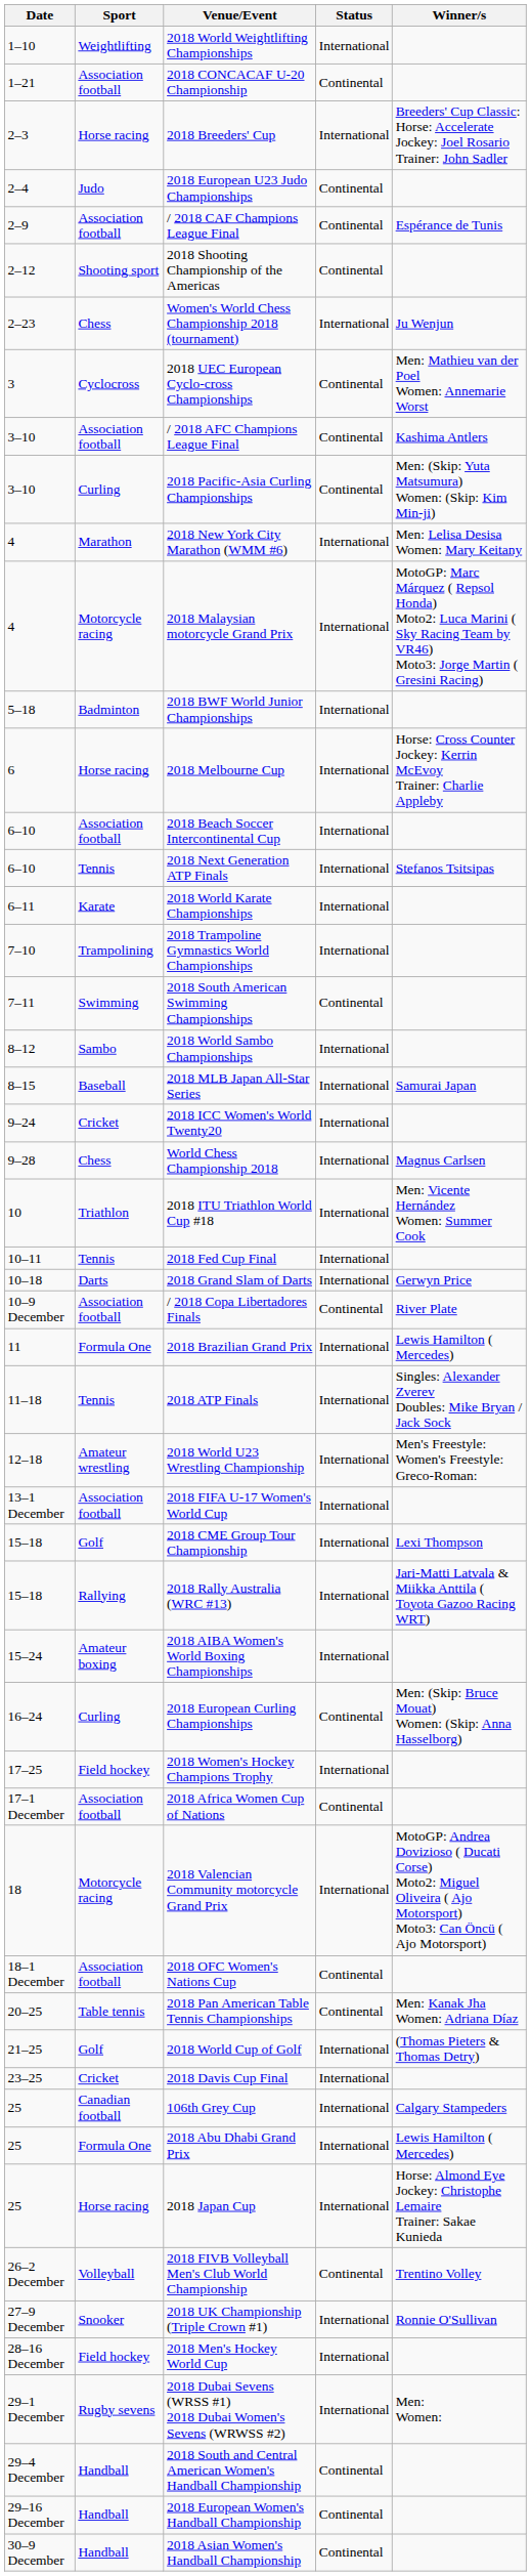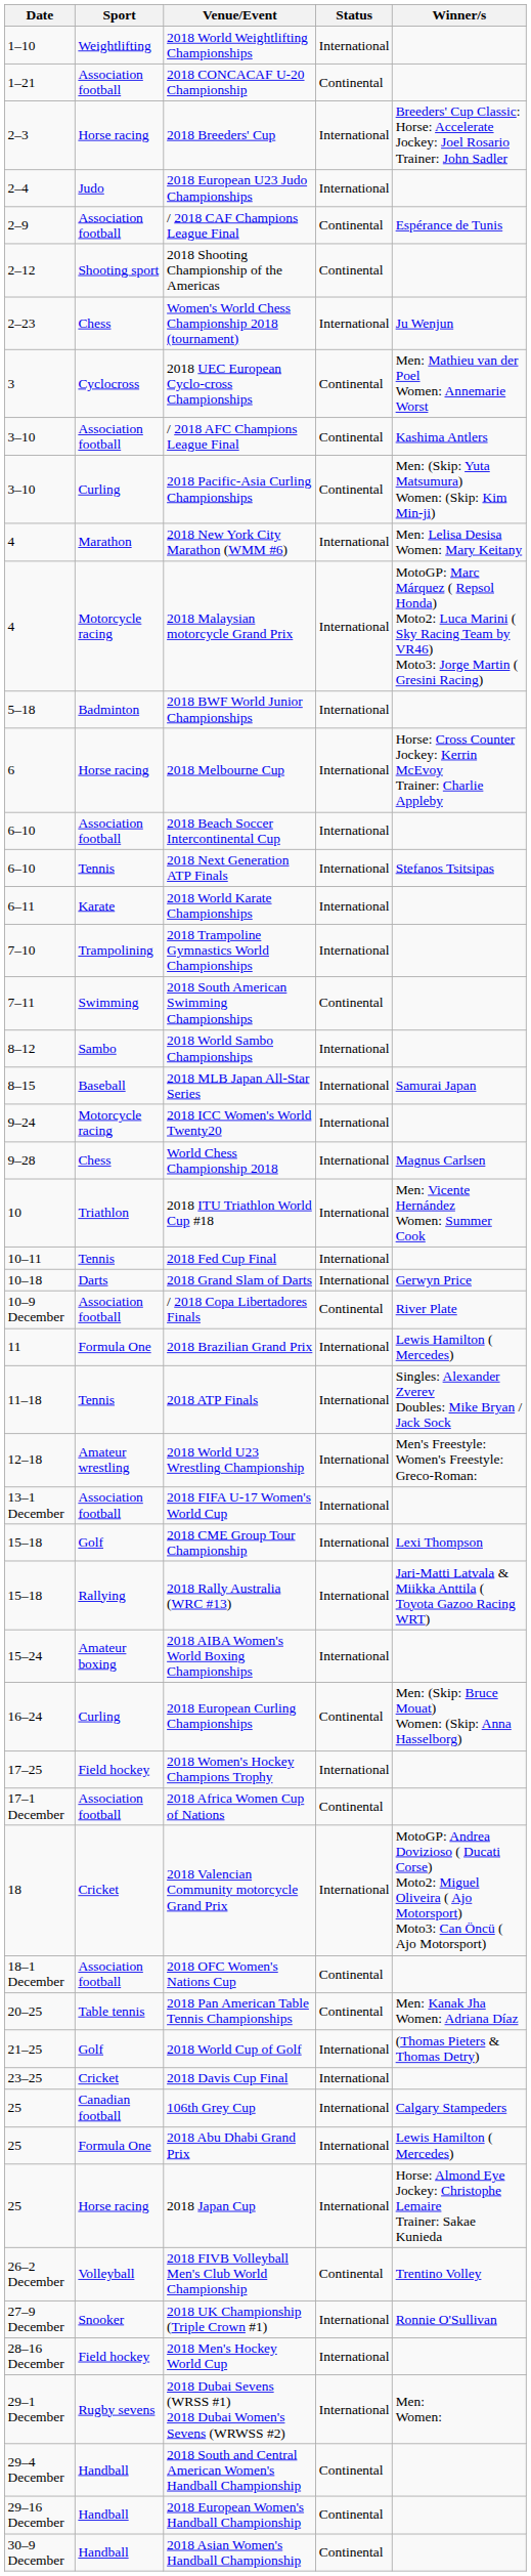2018 European U23 Judo Championships | Status: Continental -> International
2018 ICC Women's World Twenty20 | Sport: Cricket -> Motorcycle racing
2018 Valencian Community motorcycle Grand Prix | Sport: Motorcycle racing -> Cricket
